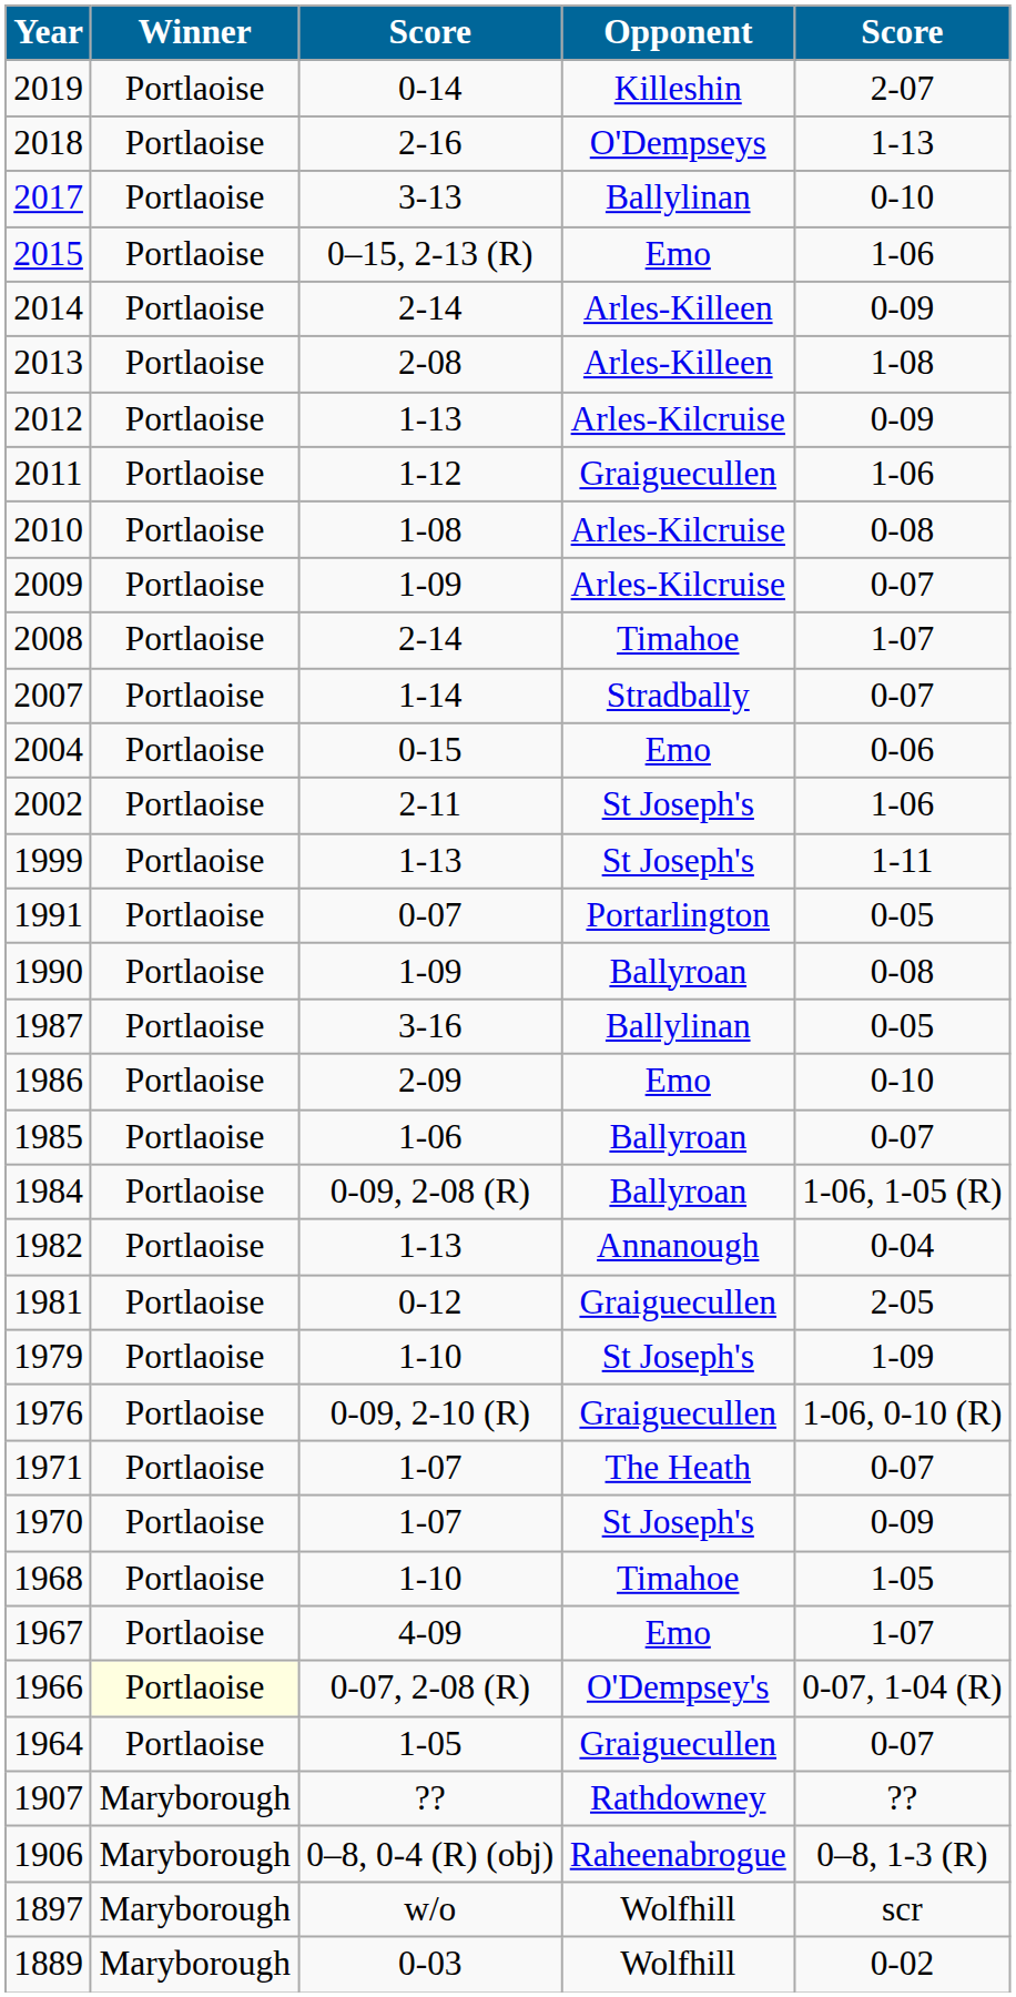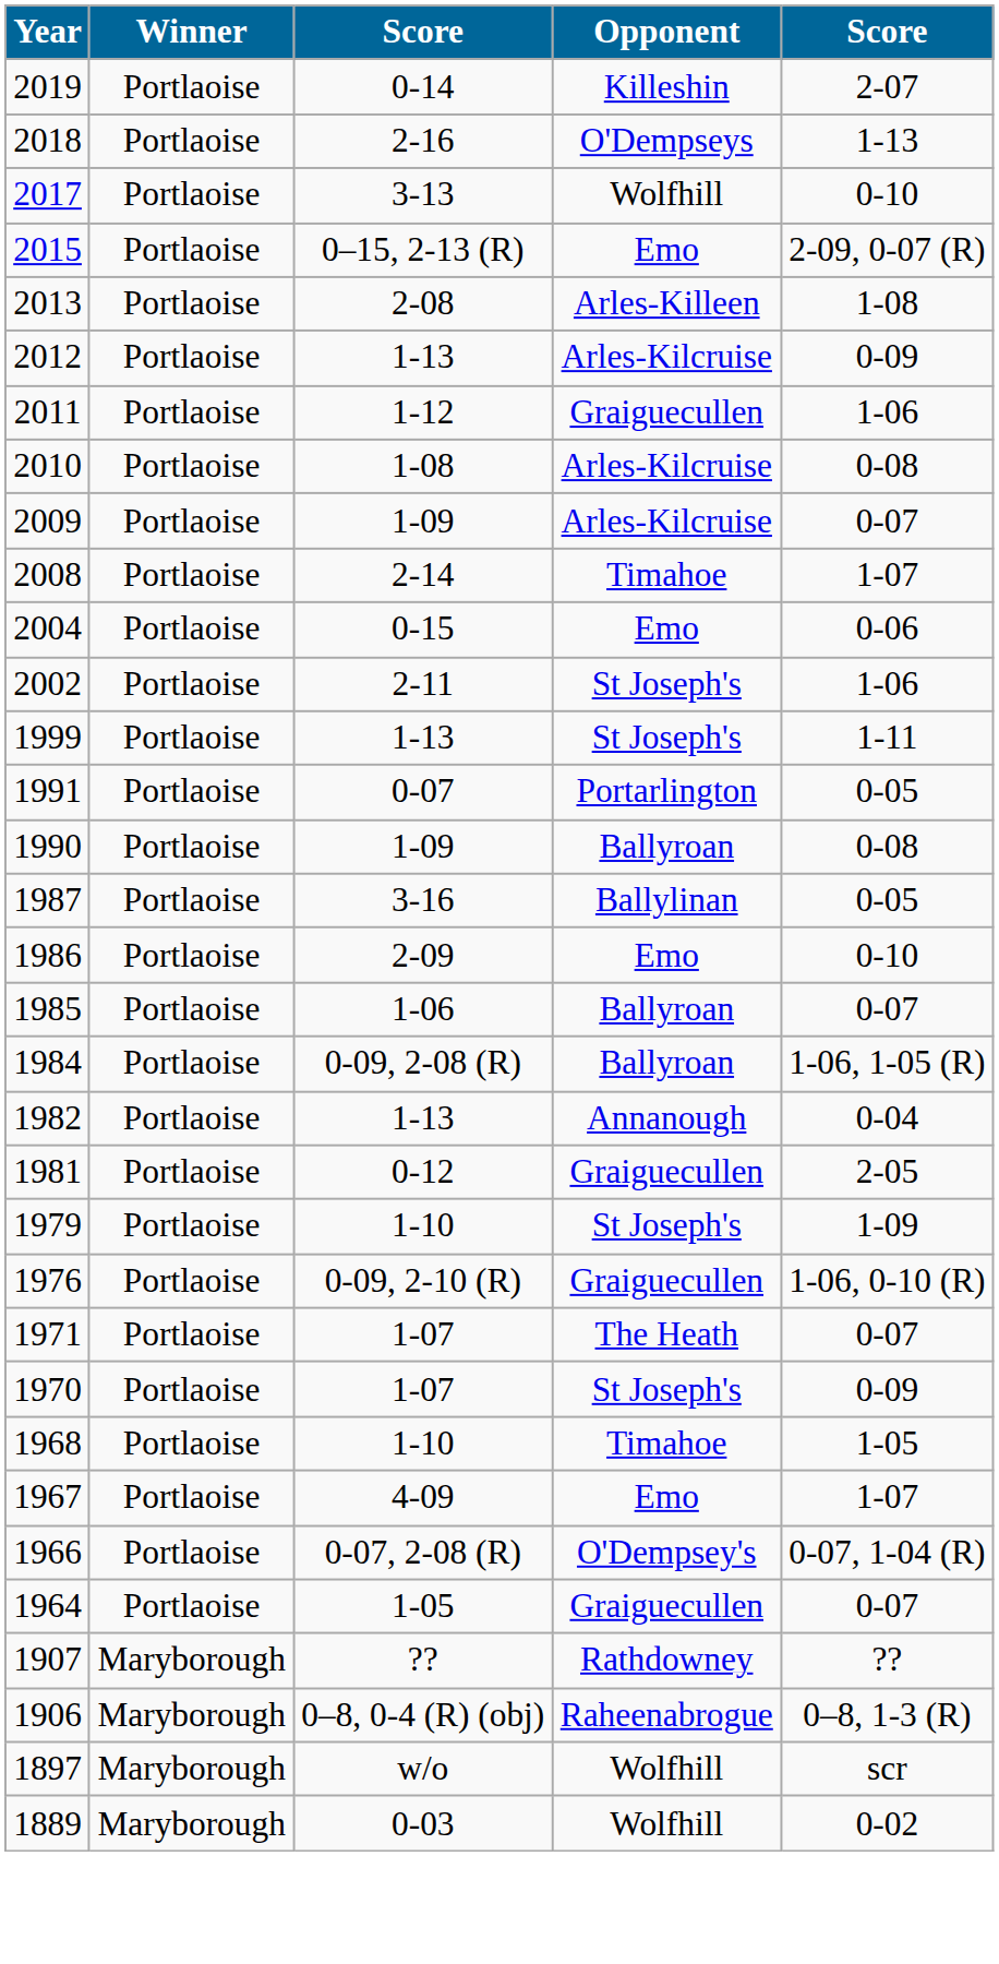2017 | Opponent: Ballylinan -> Wolfhill
2015 | column 5: 1-06 -> 2-09, 0-07 (R)
- row: 2014 | Portlaoise | 2-14 | Arles-Killeen | 0-09
- row: 2007 | Portlaoise | 1-14 | Stradbally | 0-07
1966 | Winner: lightyellow background -> no background
